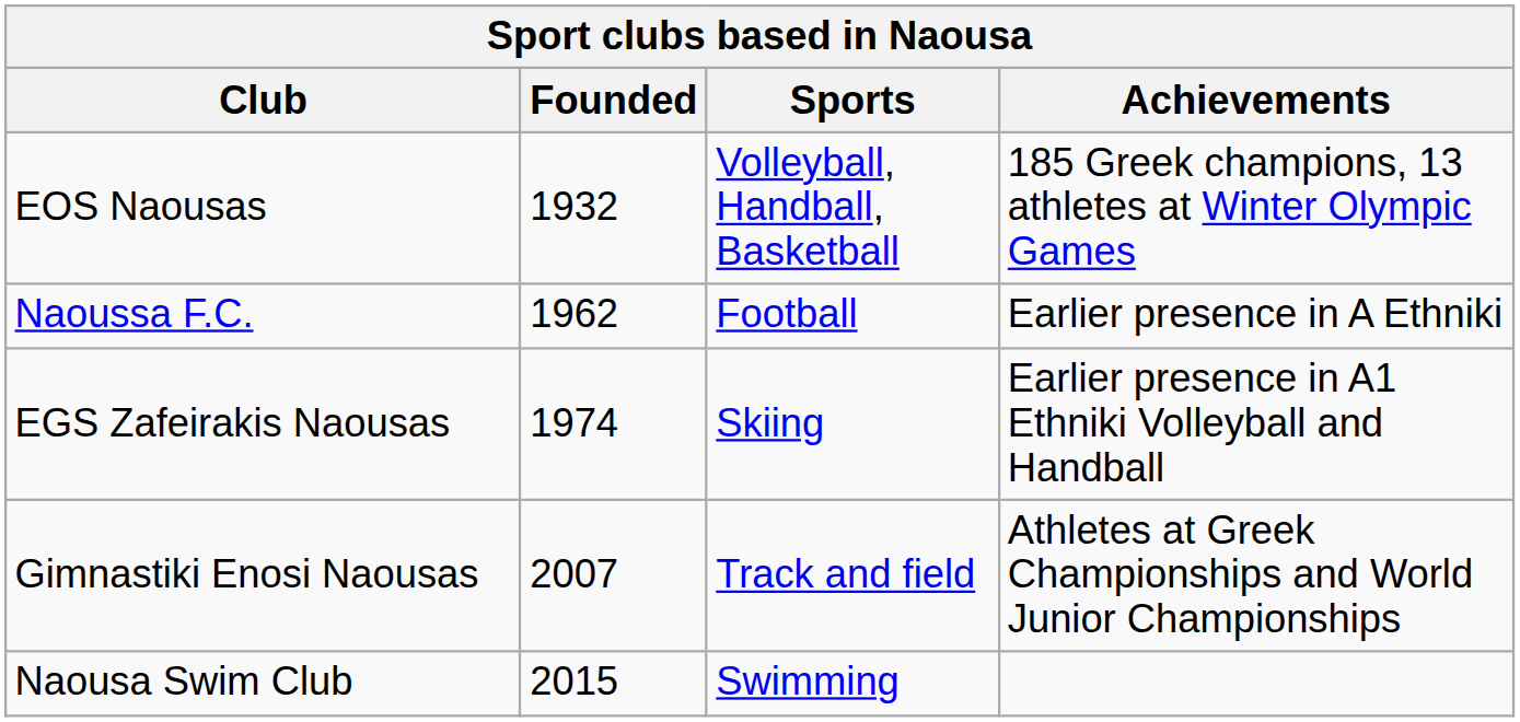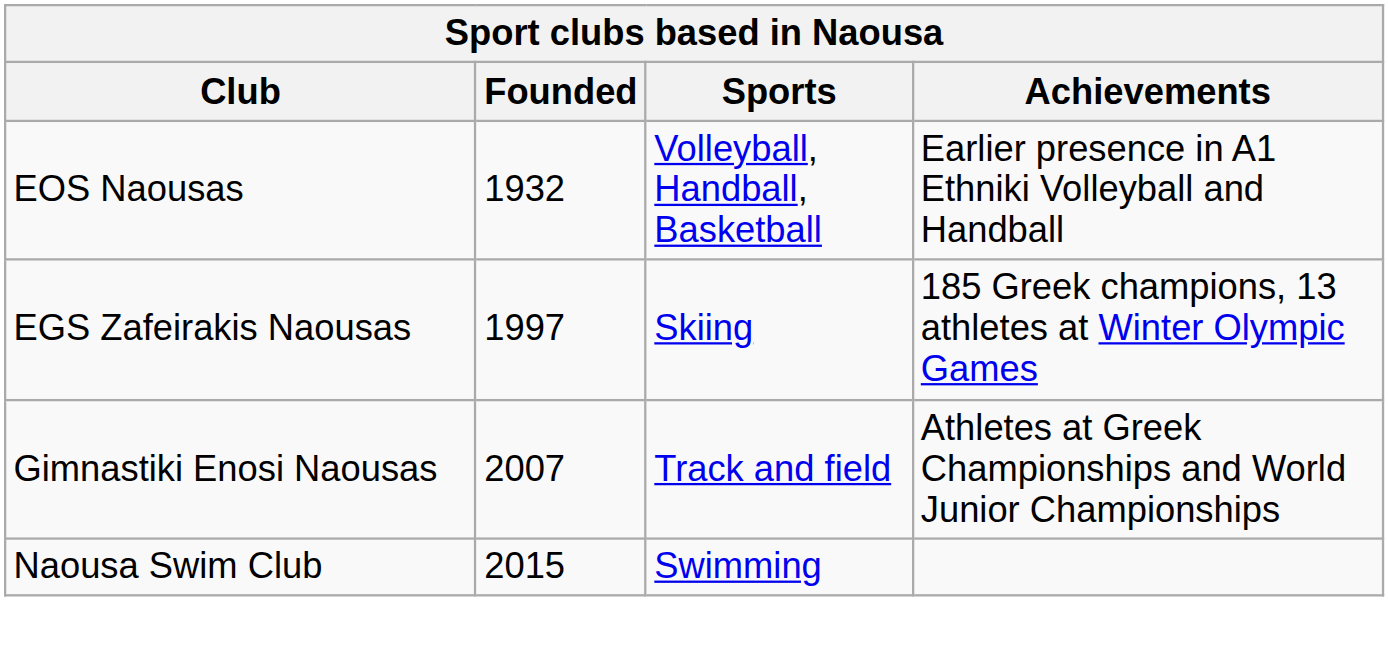EOS Naousas | Achievements: 185 Greek champions, 13 athletes at Winter Olympic Games -> Earlier presence in A1 Ethniki Volleyball and Handball
- row: Naoussa F.C. | 1962 | Football | Earlier presence in A Ethniki
EGS Zafeirakis Naousas | Founded: 1974 -> 1997
EGS Zafeirakis Naousas | Achievements: Earlier presence in A1 Ethniki Volleyball and Handball -> 185 Greek champions, 13 athletes at Winter Olympic Games
